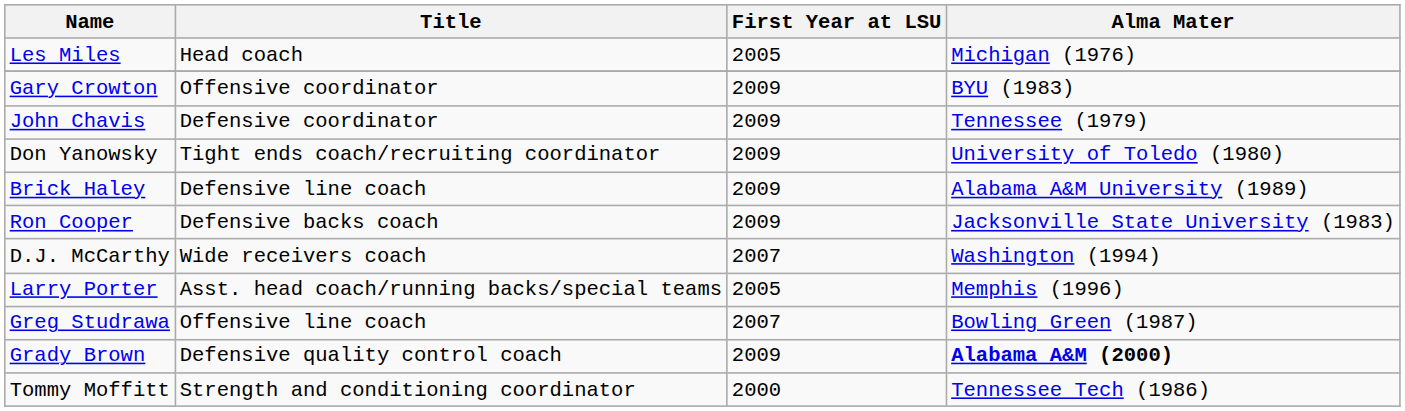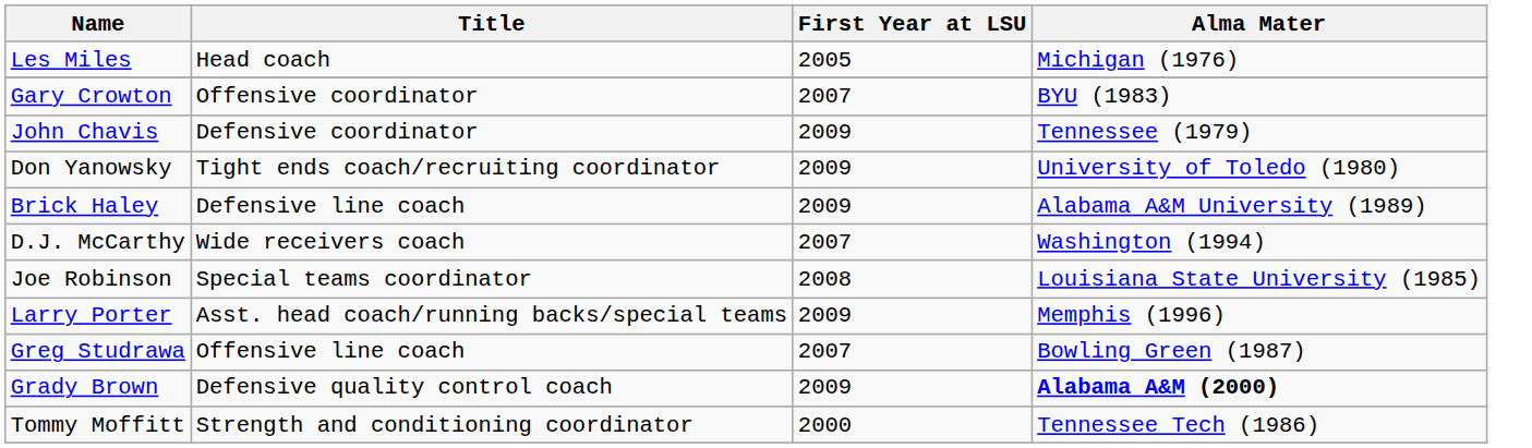Gary Crowton | First Year at LSU: 2009 -> 2007
- row: Ron Cooper | Defensive backs coach | 2009 | Jacksonville State University (1983)
+ row: Joe Robinson | Special teams coordinator | 2008 | Louisiana State University (1985)
Larry Porter | First Year at LSU: 2005 -> 2009
